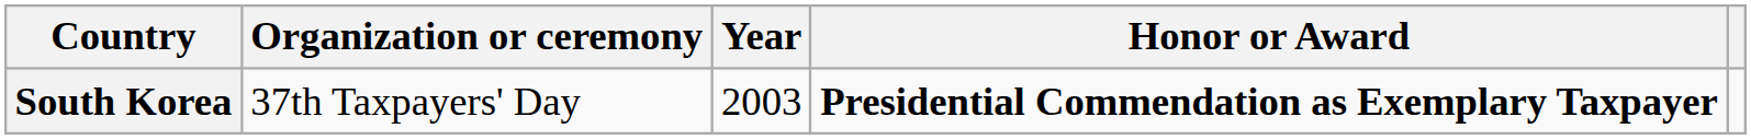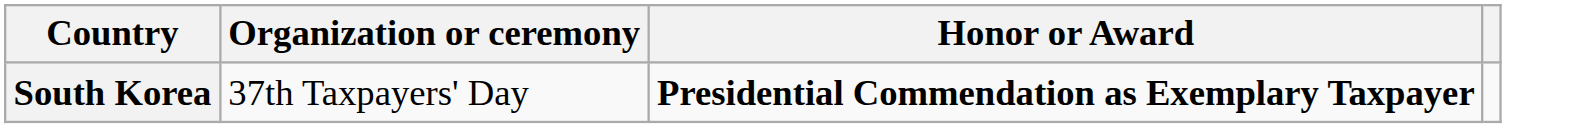- column: Year | 2003
